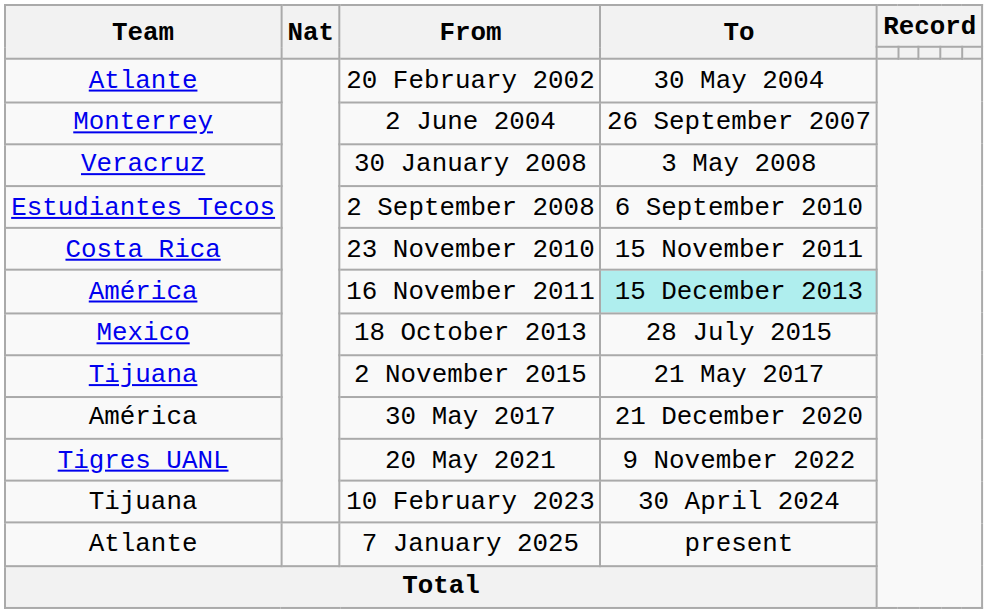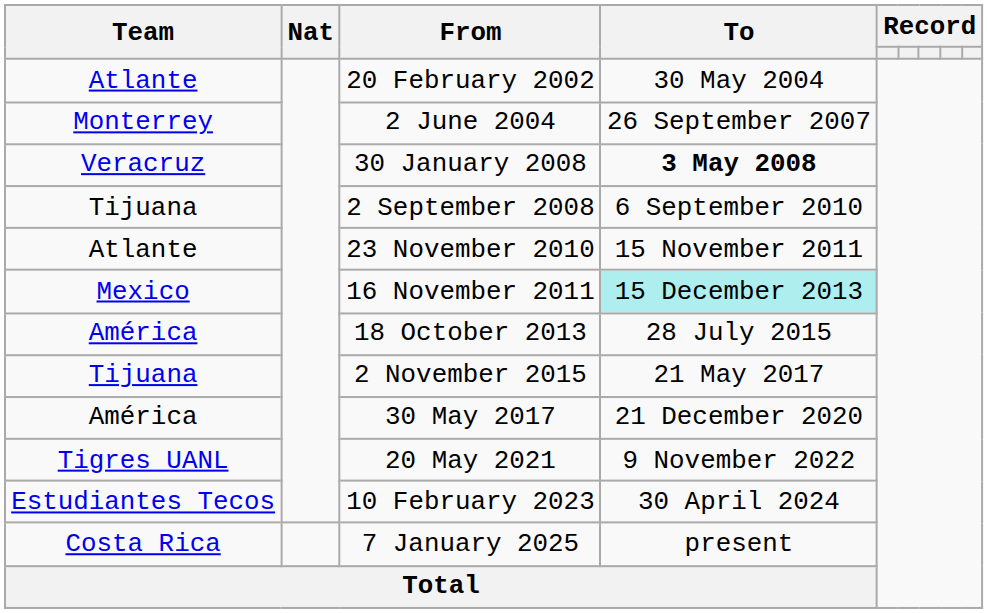30 January 2008 | To: normal -> bold
2 September 2008 | Team: Estudiantes Tecos -> Tijuana
23 November 2010 | Team: Costa Rica -> Atlante
16 November 2011 | Team: América -> Mexico
18 October 2013 | Team: Mexico -> América
10 February 2023 | Team: Tijuana -> Estudiantes Tecos
7 January 2025 | Team: Atlante -> Costa Rica
